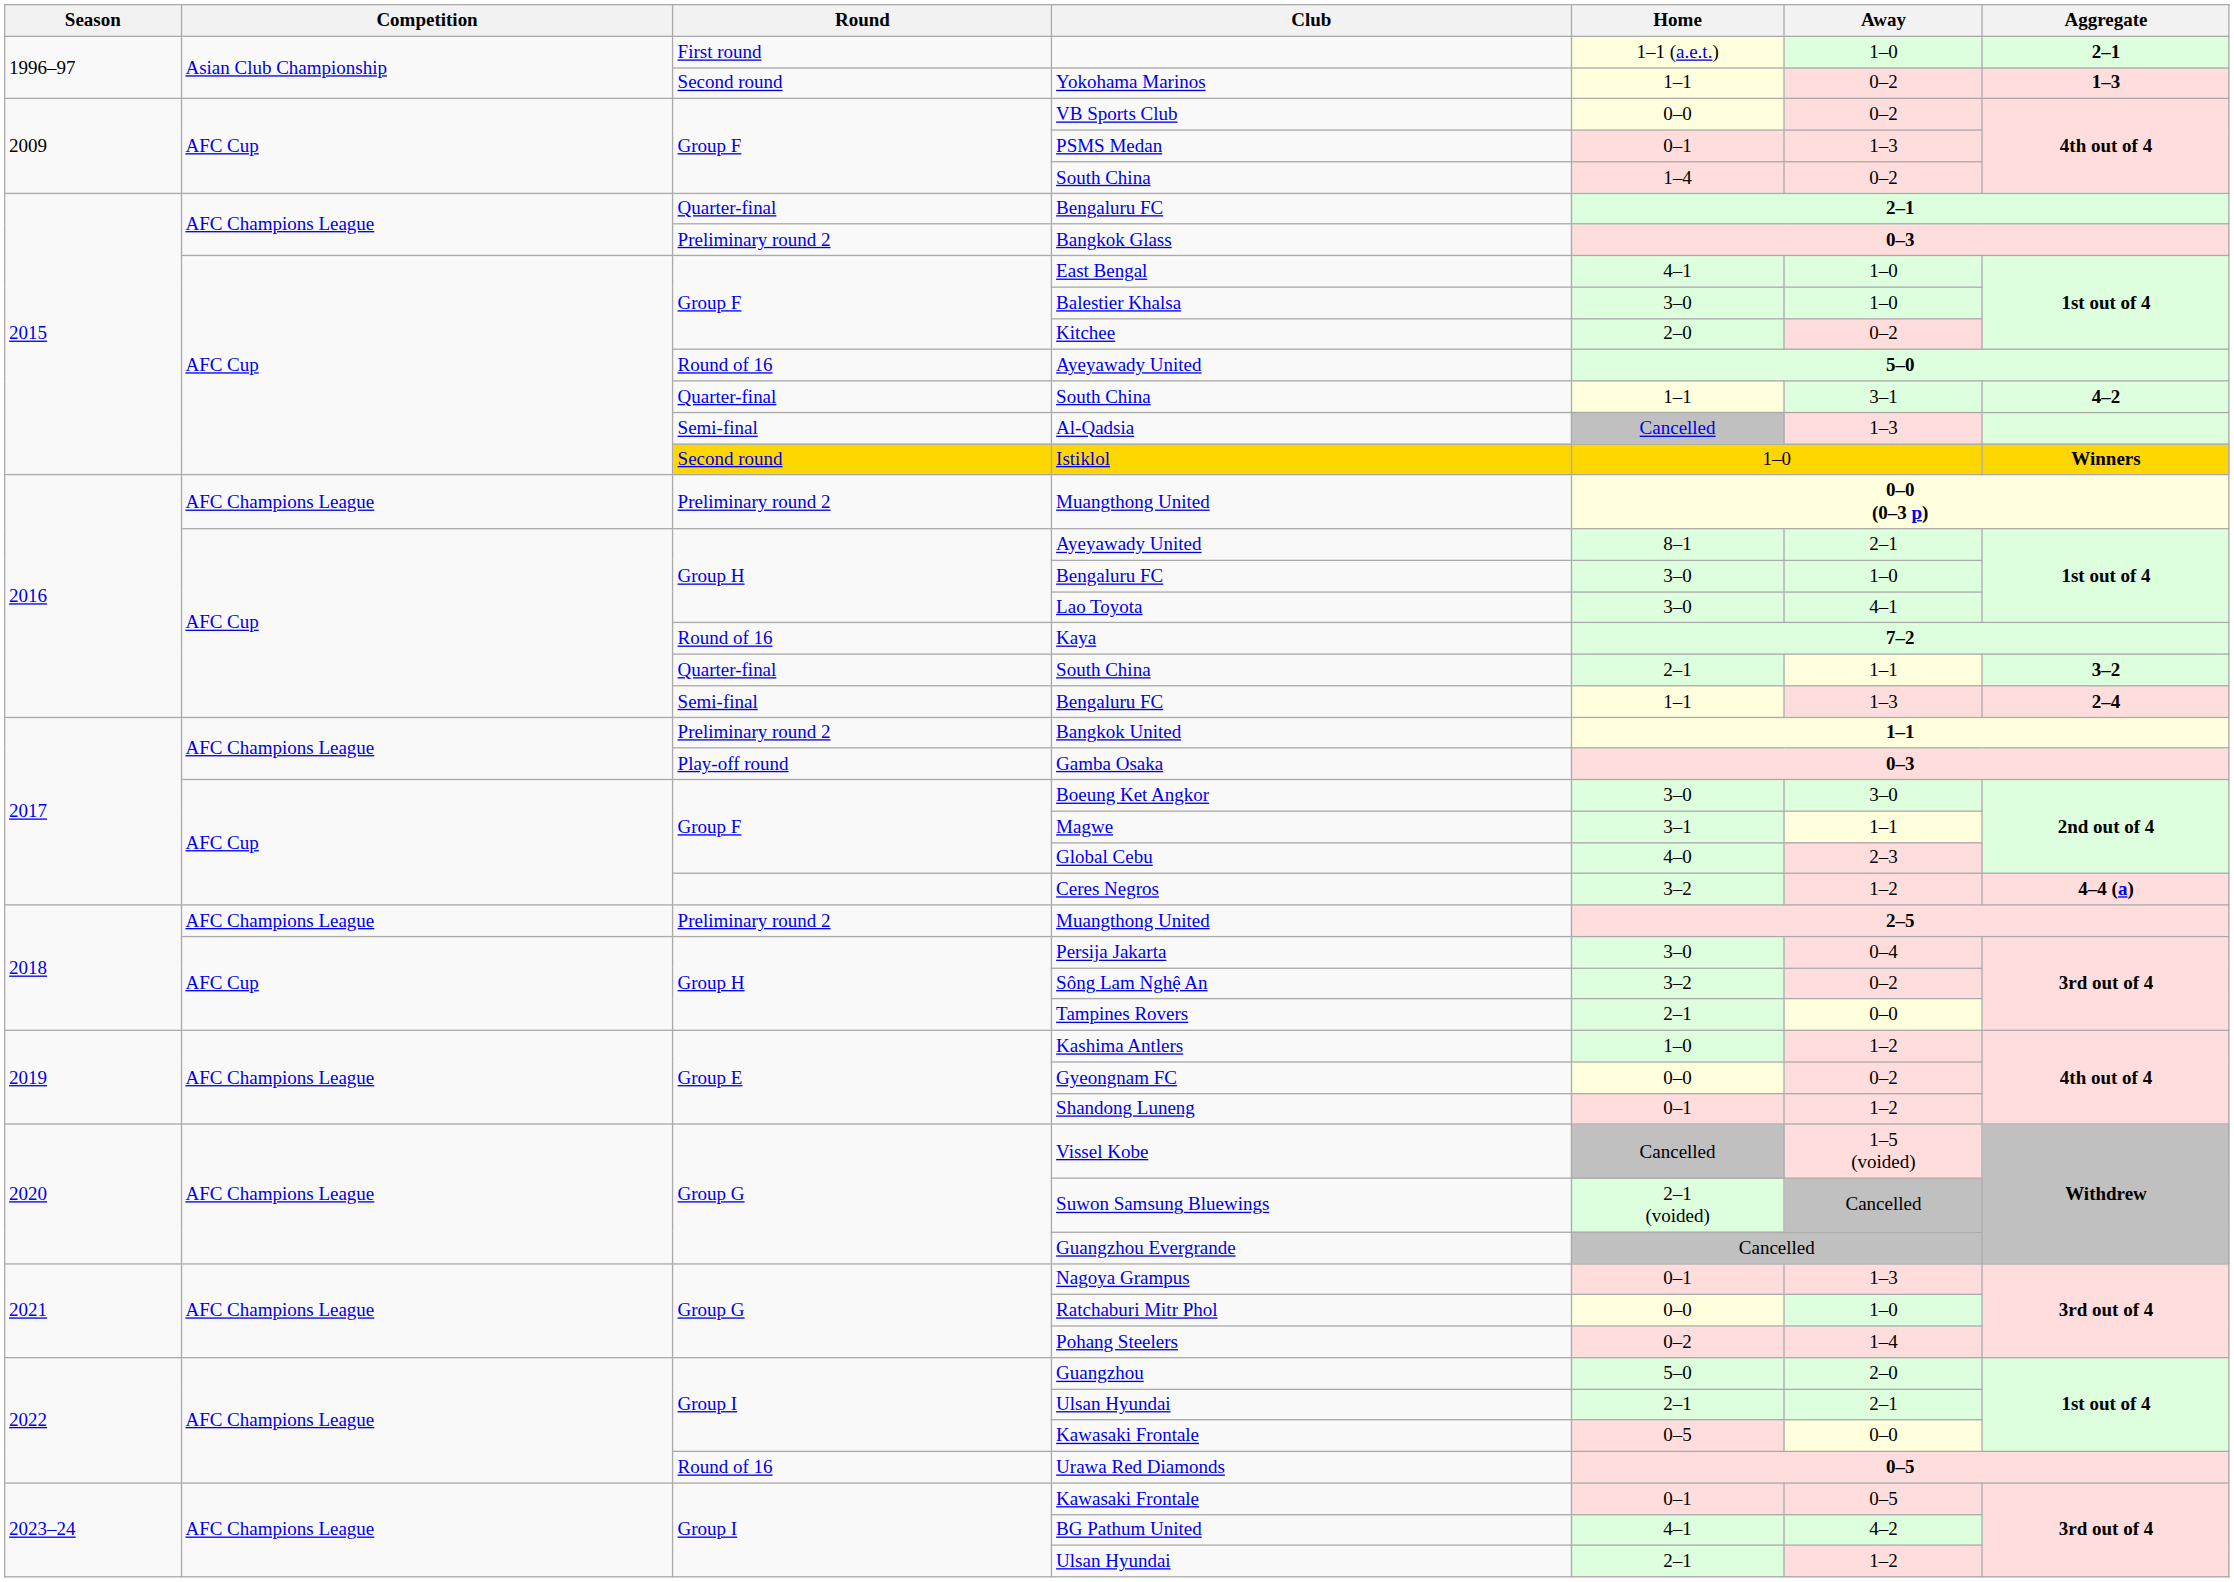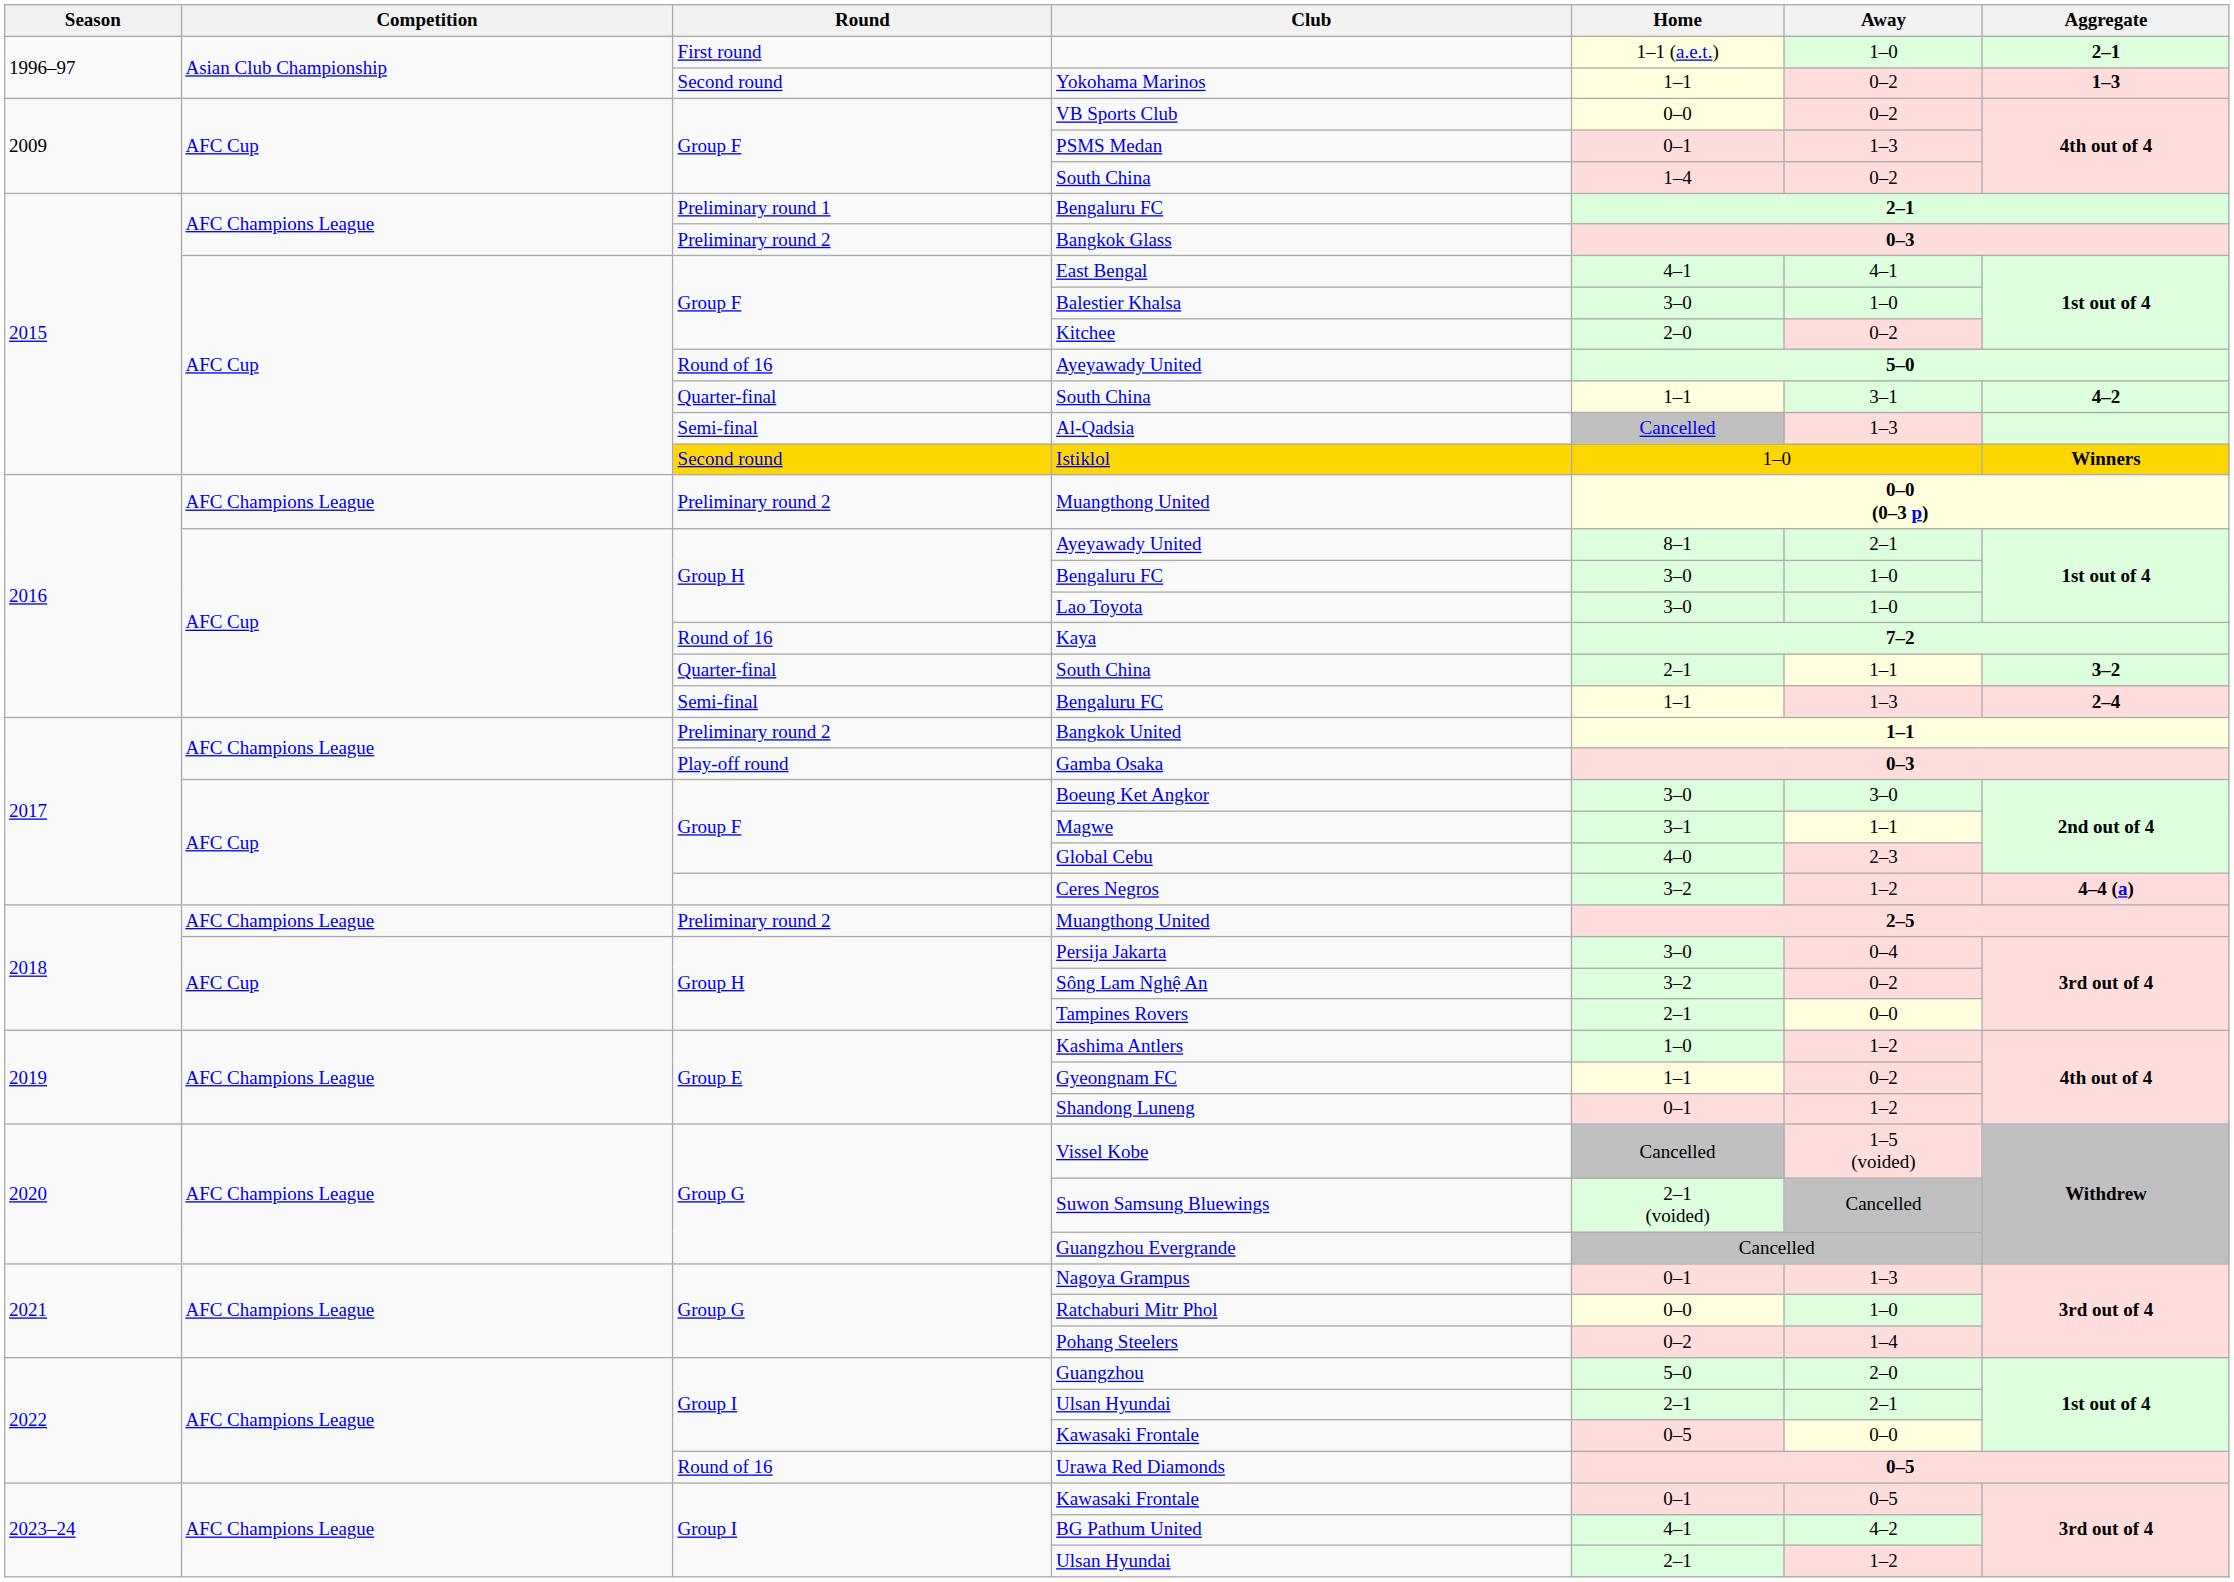2015 / Bengaluru FC | Round: Quarter-final -> Preliminary round 1
East Bengal | Away: 1–0 -> 4–1
Lao Toyota | Away: 4–1 -> 1–0
Gyeongnam FC | Home: 0–0 -> 1–1
